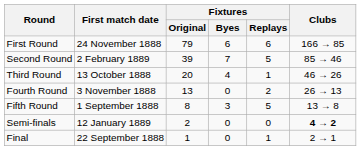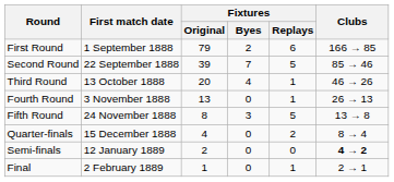First Round | First match date: 24 November 1888 -> 1 September 1888
First Round | Fixtures / Byes: 6 -> 2
Second Round | First match date: 2 February 1889 -> 22 September 1888
Fourth Round | Fixtures / Replays: 2 -> 1
Fifth Round | First match date: 1 September 1888 -> 24 November 1888
+ row: Quarter-finals | 15 December 1888 | 4 | 0 | 2 | 8 → 4
Final | First match date: 22 September 1888 -> 2 February 1889
